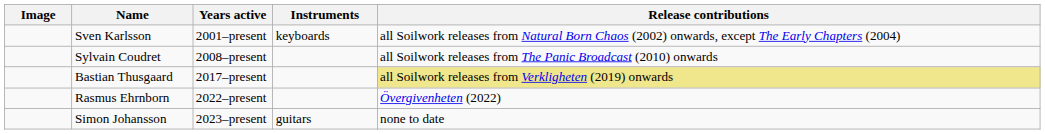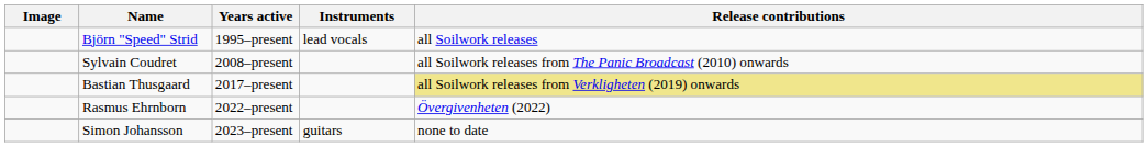+ row: Björn "Speed" Strid | 1995–present | lead vocals | all Soilwork releases
- row: Sven Karlsson | 2001–present | keyboards | all Soilwork releases from Natural Born Chaos (2002) onwards, except The Early Chapters (2004)
